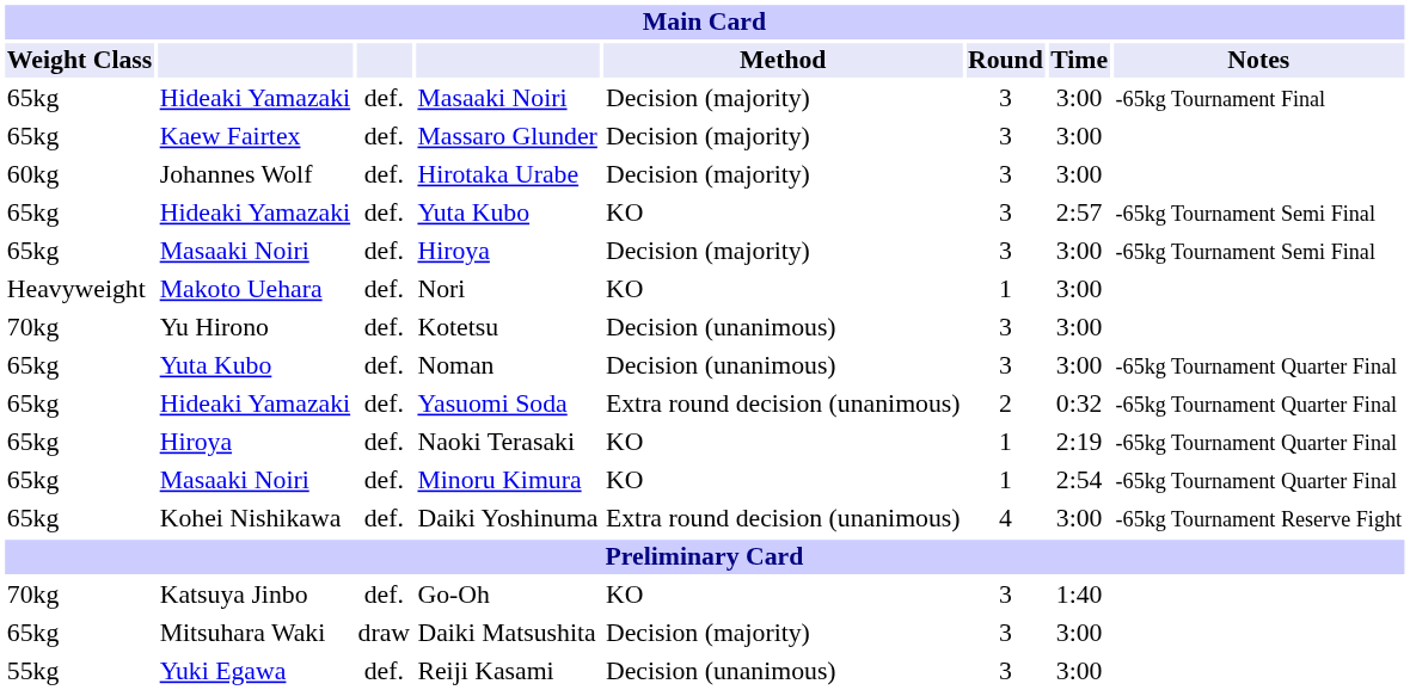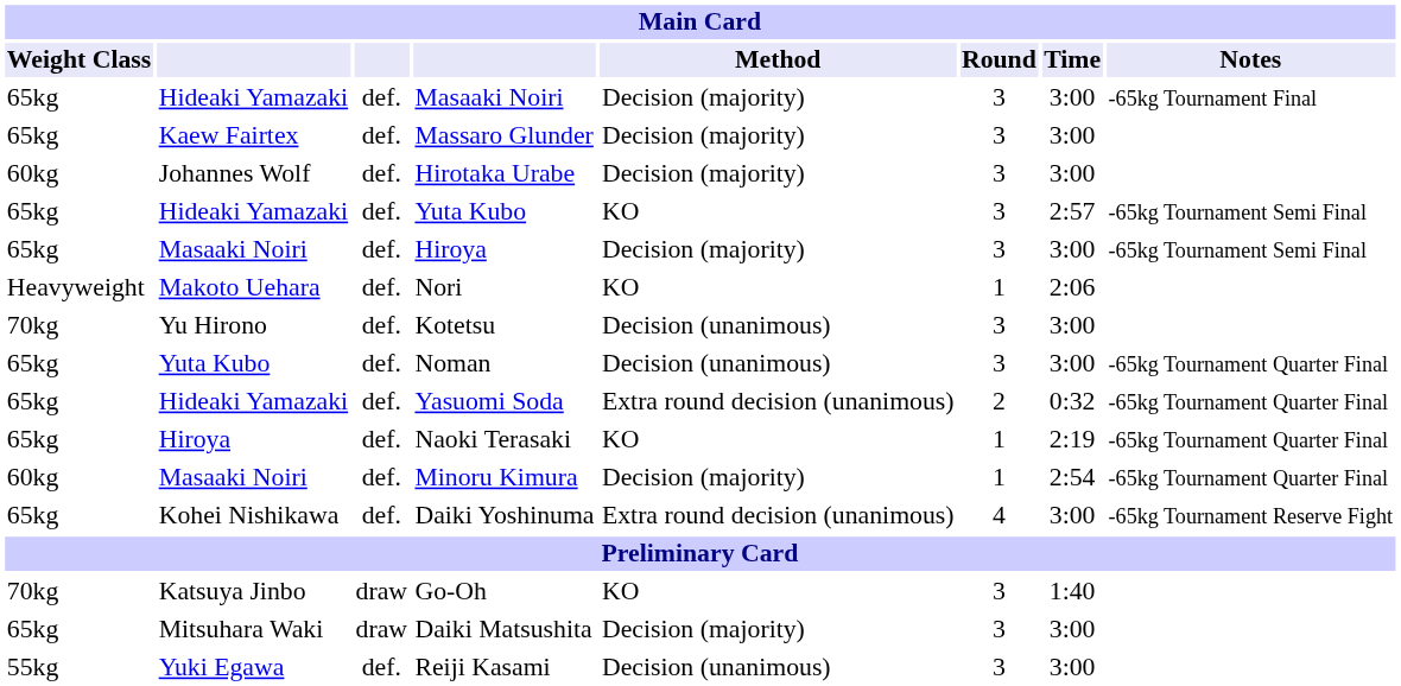Nori | Time: 3:00 -> 2:06
Minoru Kimura | Weight Class: 65kg -> 60kg
Minoru Kimura | Method: KO -> Decision (majority)
Go-Oh | column 3: def. -> draw
